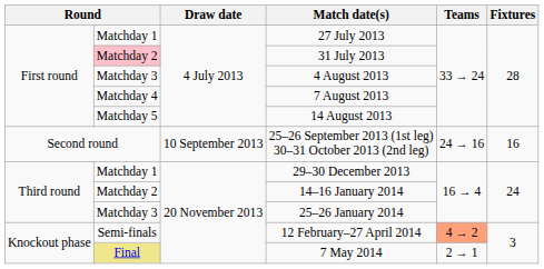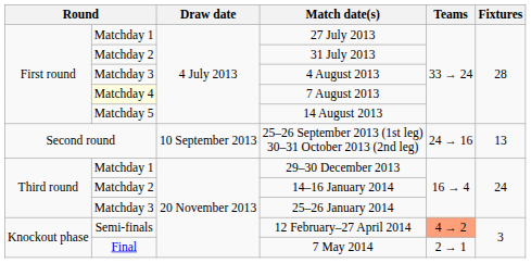31 July 2013 | column 2: pink background -> no background
7 August 2013 | column 2: no background -> lightyellow background
25–26 September 2013 (1st leg) 30–31 October 2013 (2nd leg) | Fixtures: 16 -> 13
7 May 2014 | column 2: khaki background -> no background
